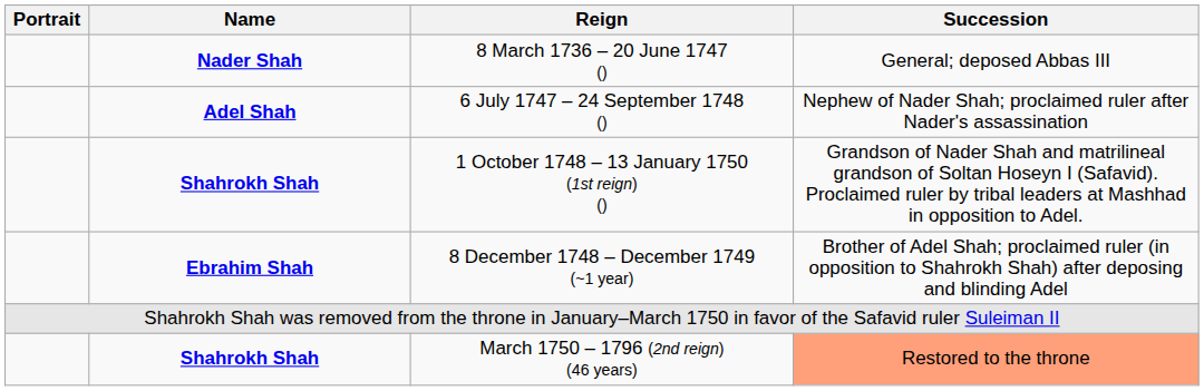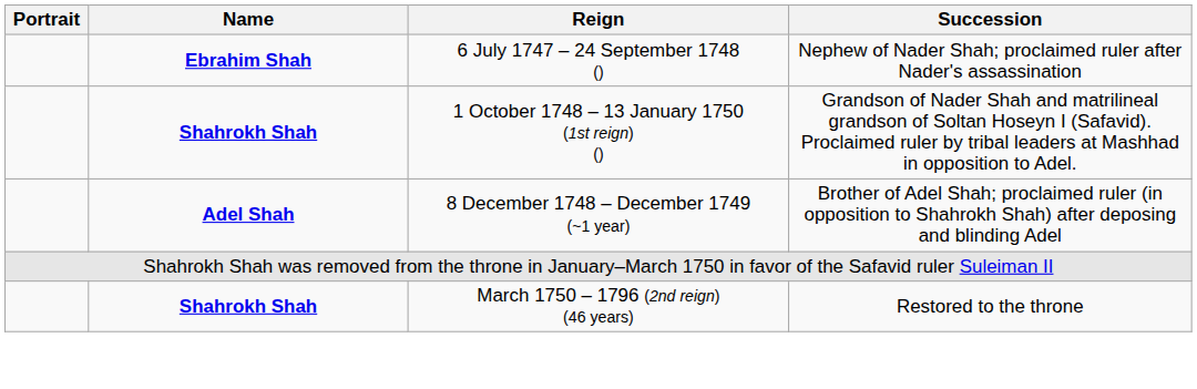- row: Nader Shah | 8 March 1736 – 20 June 1747 () | General; deposed Abbas III
6 July 1747 – 24 September 1748 () | Name: Adel Shah -> Ebrahim Shah
8 December 1748 – December 1749 (~1 year) | Name: Ebrahim Shah -> Adel Shah
March 1750 – 1796 (2nd reign) (46 years) | Succession: lightsalmon background -> no background
